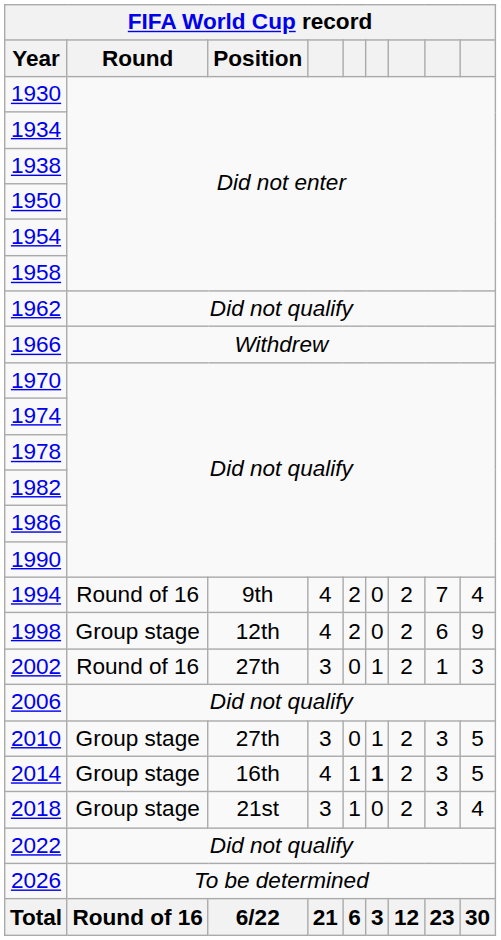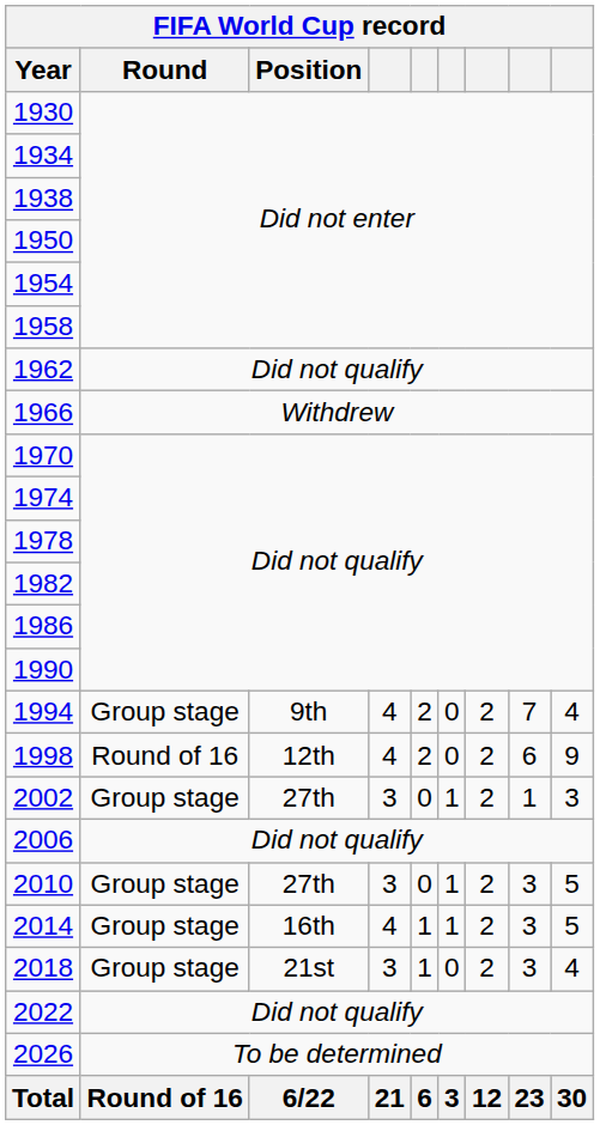1994 | Round: Round of 16 -> Group stage
1998 | Round: Group stage -> Round of 16
2002 | Round: Round of 16 -> Group stage
2014 | column 6: bold -> normal
